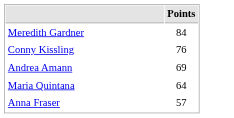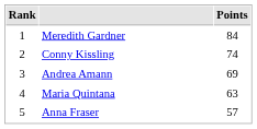+ column: Rank | 1 | 2 | 3 | 4 | 5
Conny Kissling | Points: 76 -> 74
Maria Quintana | Points: 64 -> 63
